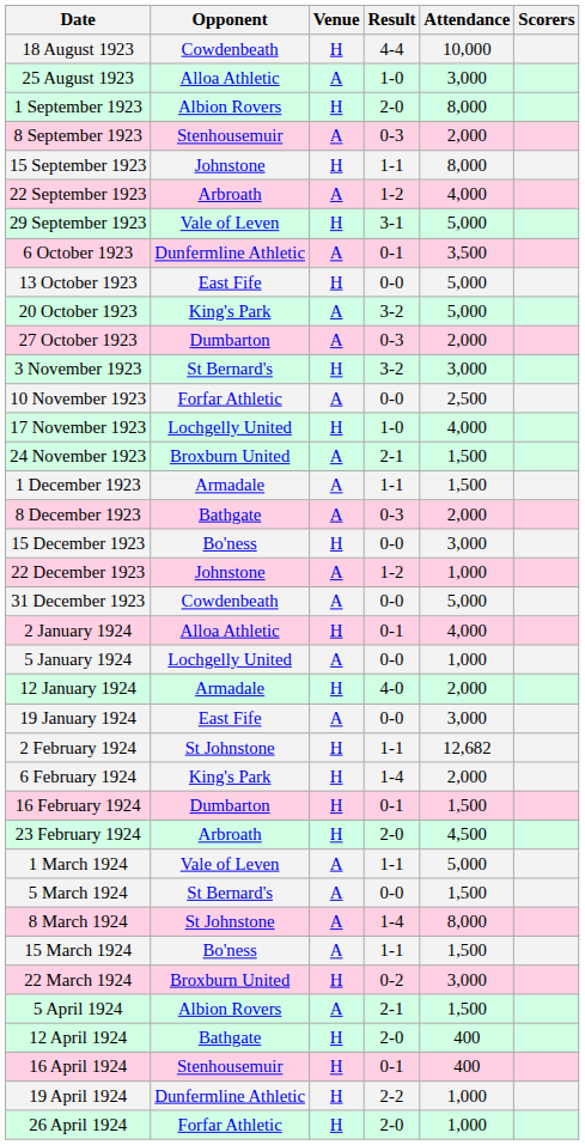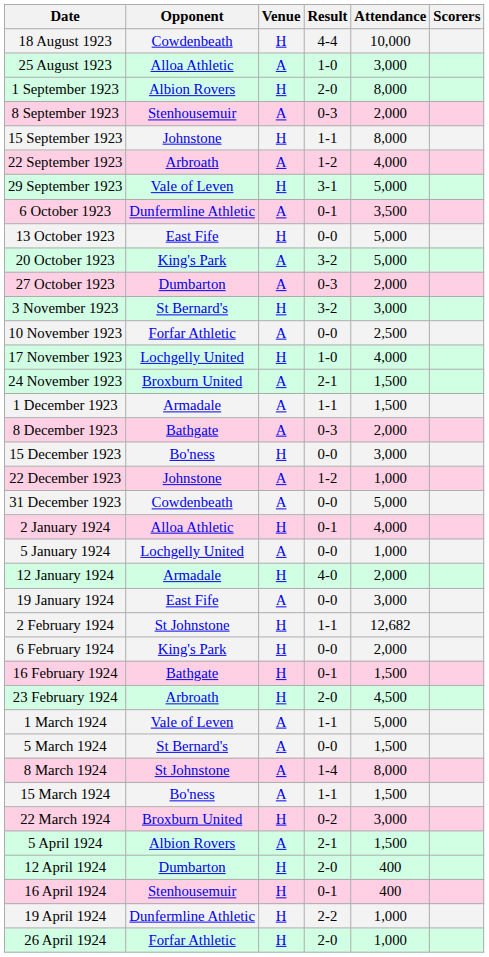6 February 1924 | Result: 1-4 -> 0-0
16 February 1924 | Opponent: Dumbarton -> Bathgate
12 April 1924 | Opponent: Bathgate -> Dumbarton
